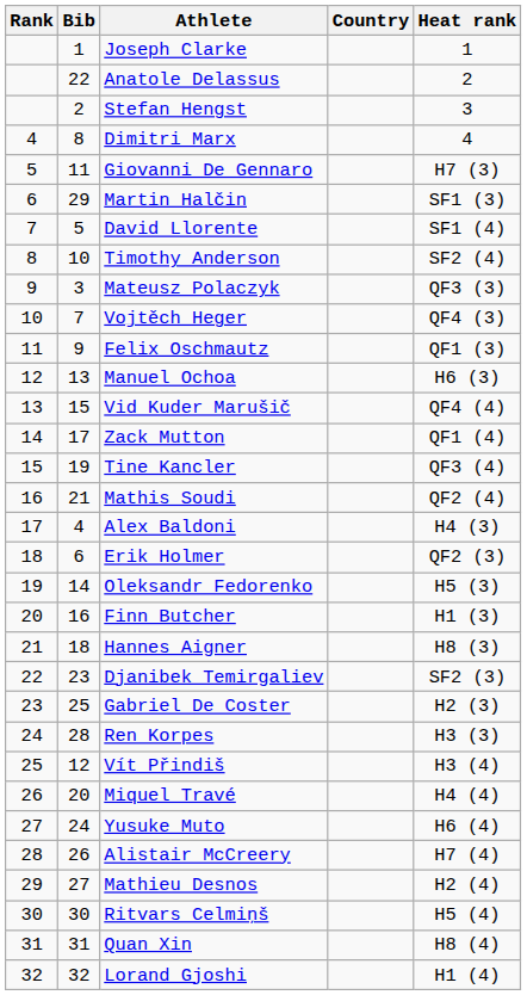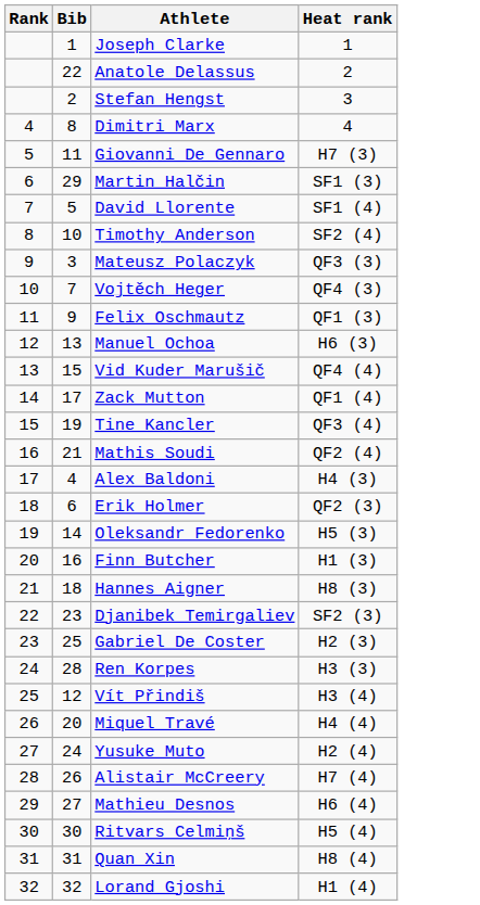- column: Country
Yusuke Muto | Heat rank: H6 (4) -> H2 (4)
Mathieu Desnos | Heat rank: H2 (4) -> H6 (4)
